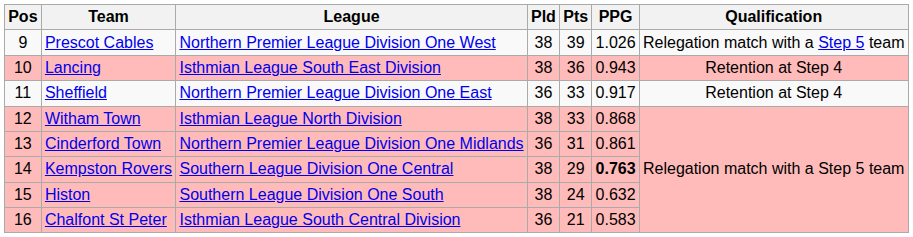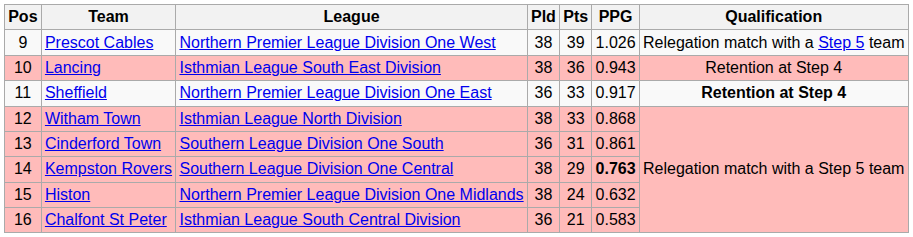Sheffield | Qualification: normal -> bold
Cinderford Town | League: Northern Premier League Division One Midlands -> Southern League Division One South
Histon | League: Southern League Division One South -> Northern Premier League Division One Midlands
